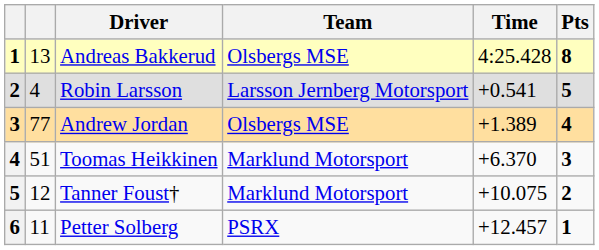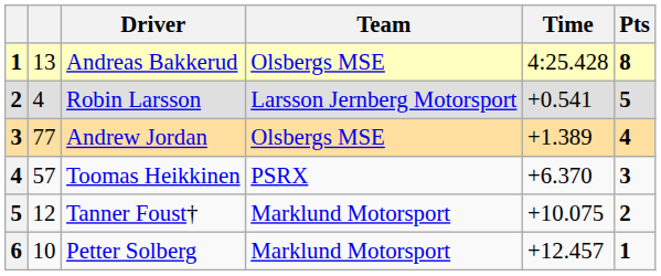Toomas Heikkinen | column 2: 51 -> 57
Toomas Heikkinen | Team: Marklund Motorsport -> PSRX
Petter Solberg | column 2: 11 -> 10
Petter Solberg | Team: PSRX -> Marklund Motorsport
